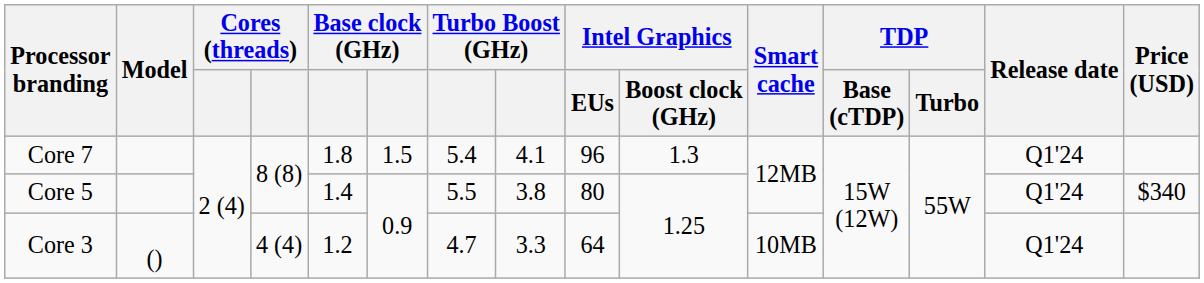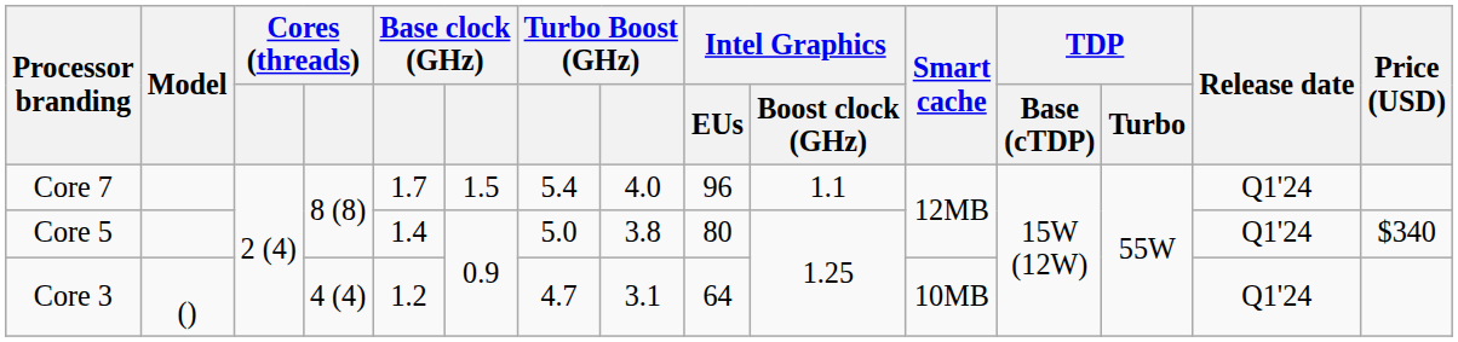Core 7 | column 5: 1.8 -> 1.7
Core 7 | column 8: 4.1 -> 4.0
Core 7 | Intel Graphics / Boost clock (GHz): 1.3 -> 1.1
Core 5 | column 7: 5.5 -> 5.0
Core 3 | column 8: 3.3 -> 3.1
